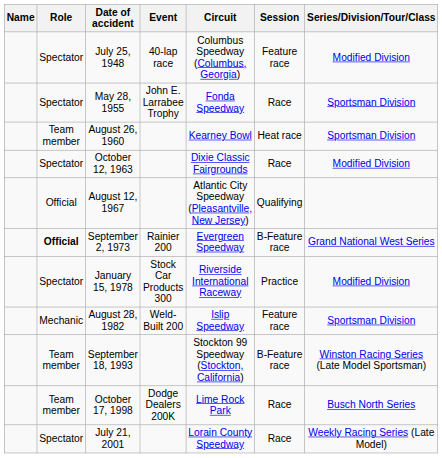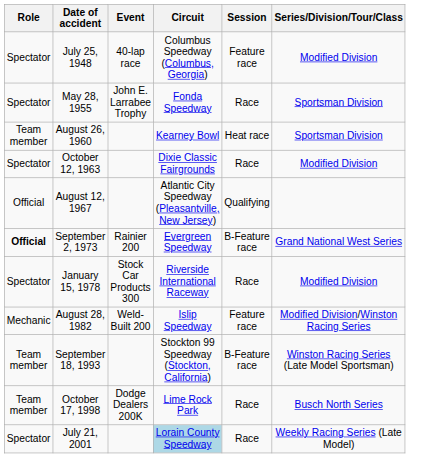- column: Name
January 15, 1978 | Session: Practice -> Race
August 28, 1982 | Series/Division/Tour/Class: Sportsman Division -> Modified Division/Winston Racing Series
July 21, 2001 | Circuit: no background -> lightblue background
